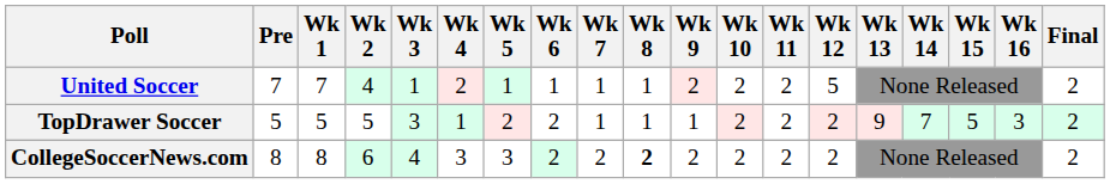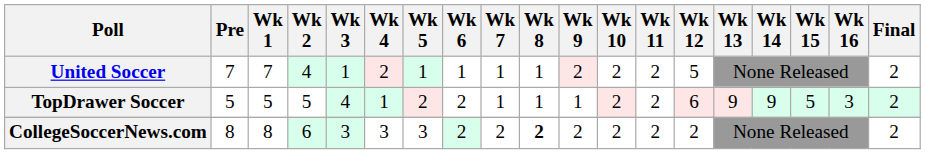TopDrawer Soccer | Wk 3: 3 -> 4
TopDrawer Soccer | Wk 12: 2 -> 6
TopDrawer Soccer | Wk 14: 7 -> 9
CollegeSoccerNews.com | Wk 3: 4 -> 3
